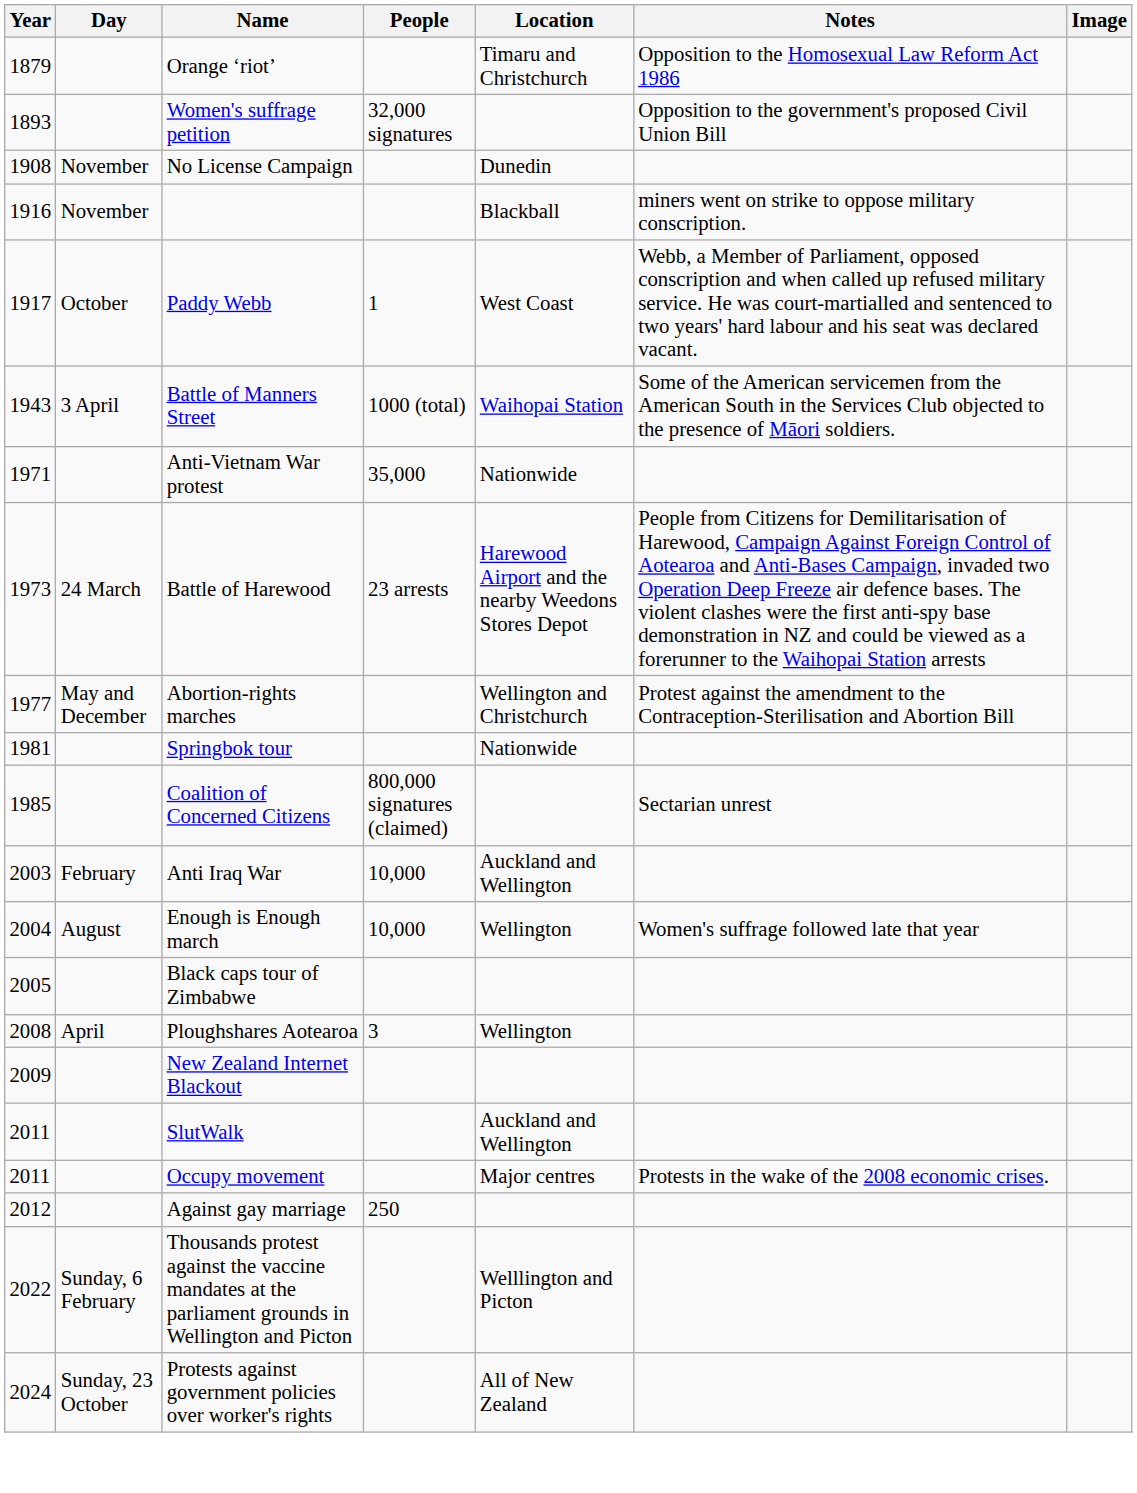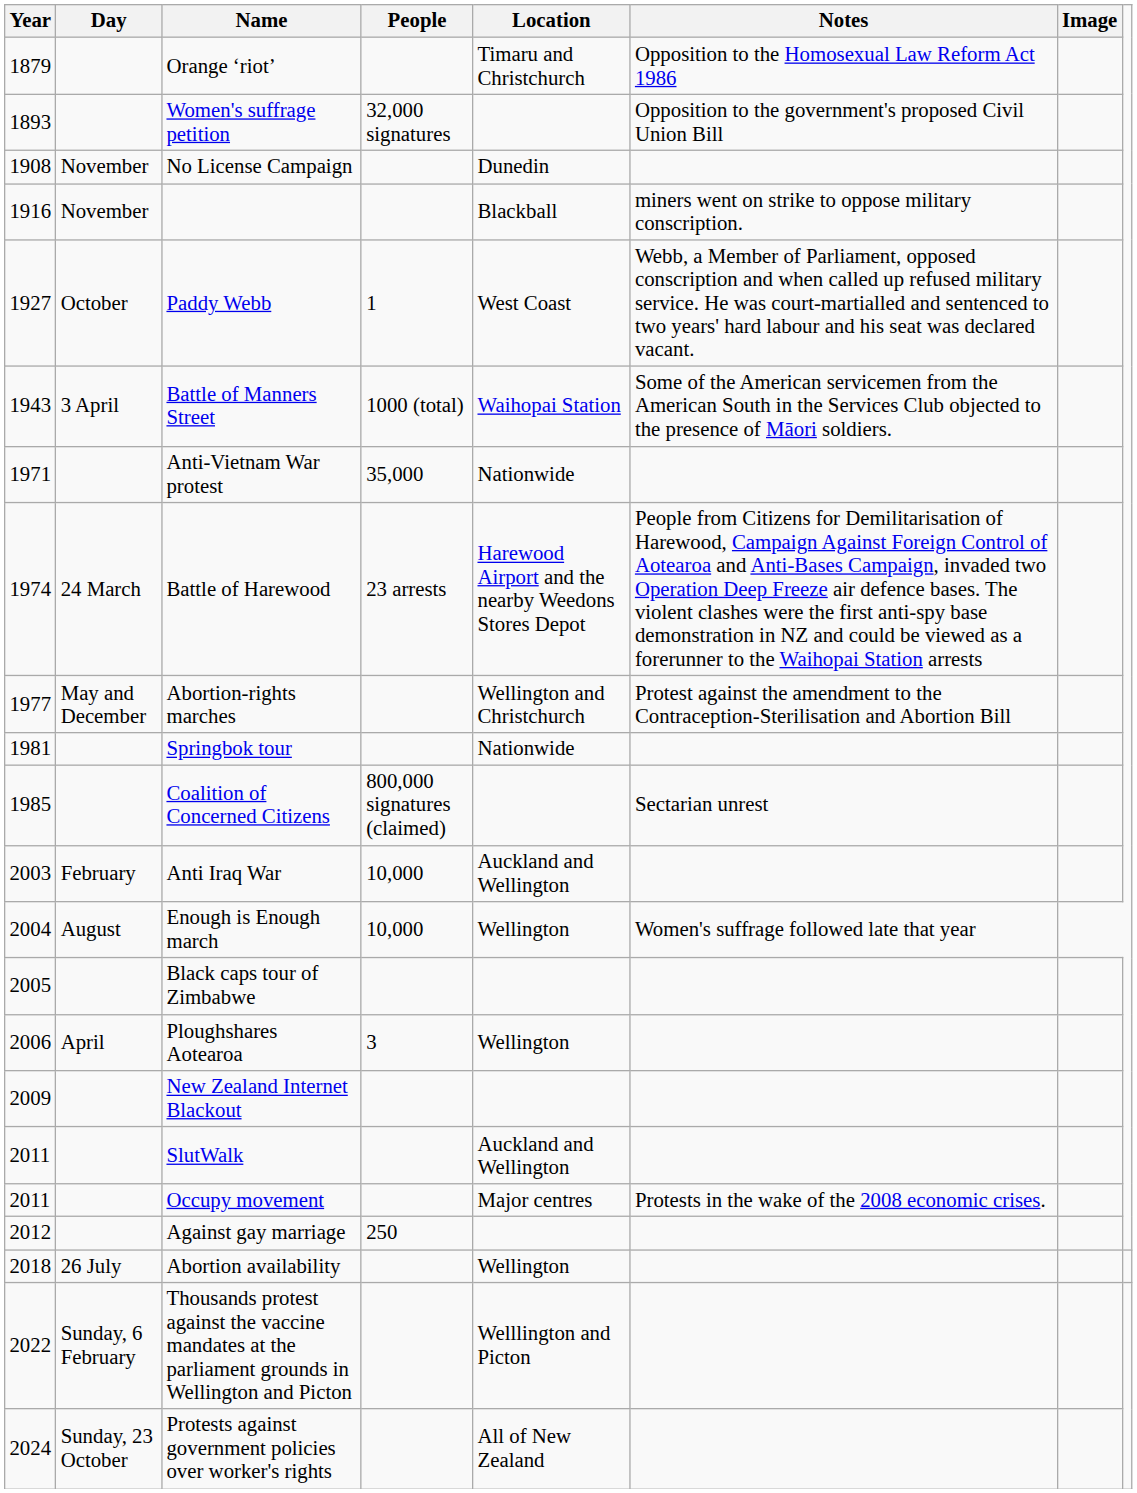Paddy Webb | Year: 1917 -> 1927
Battle of Harewood | Year: 1973 -> 1974
Ploughshares Aotearoa | Year: 2008 -> 2006
+ row: 2018 | 26 July | Abortion availability | Wellington
